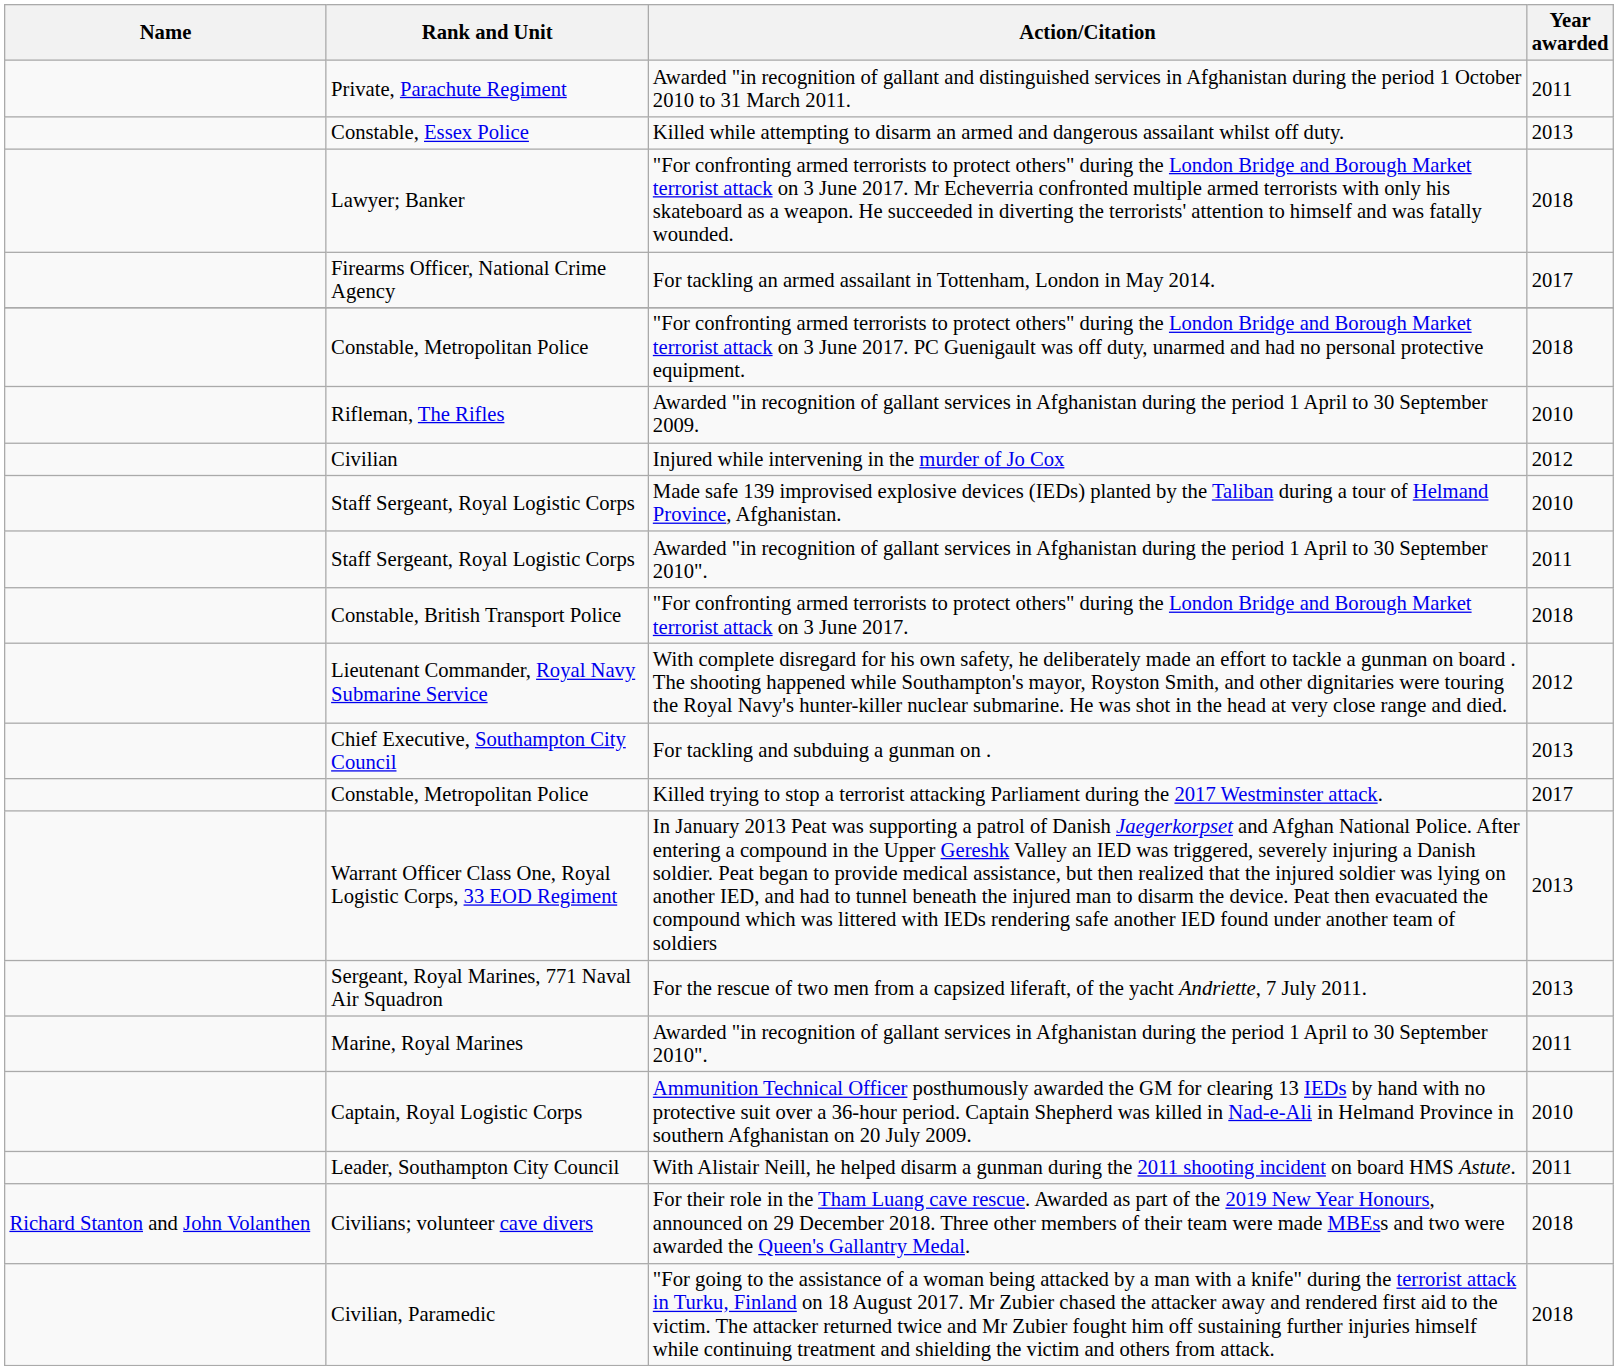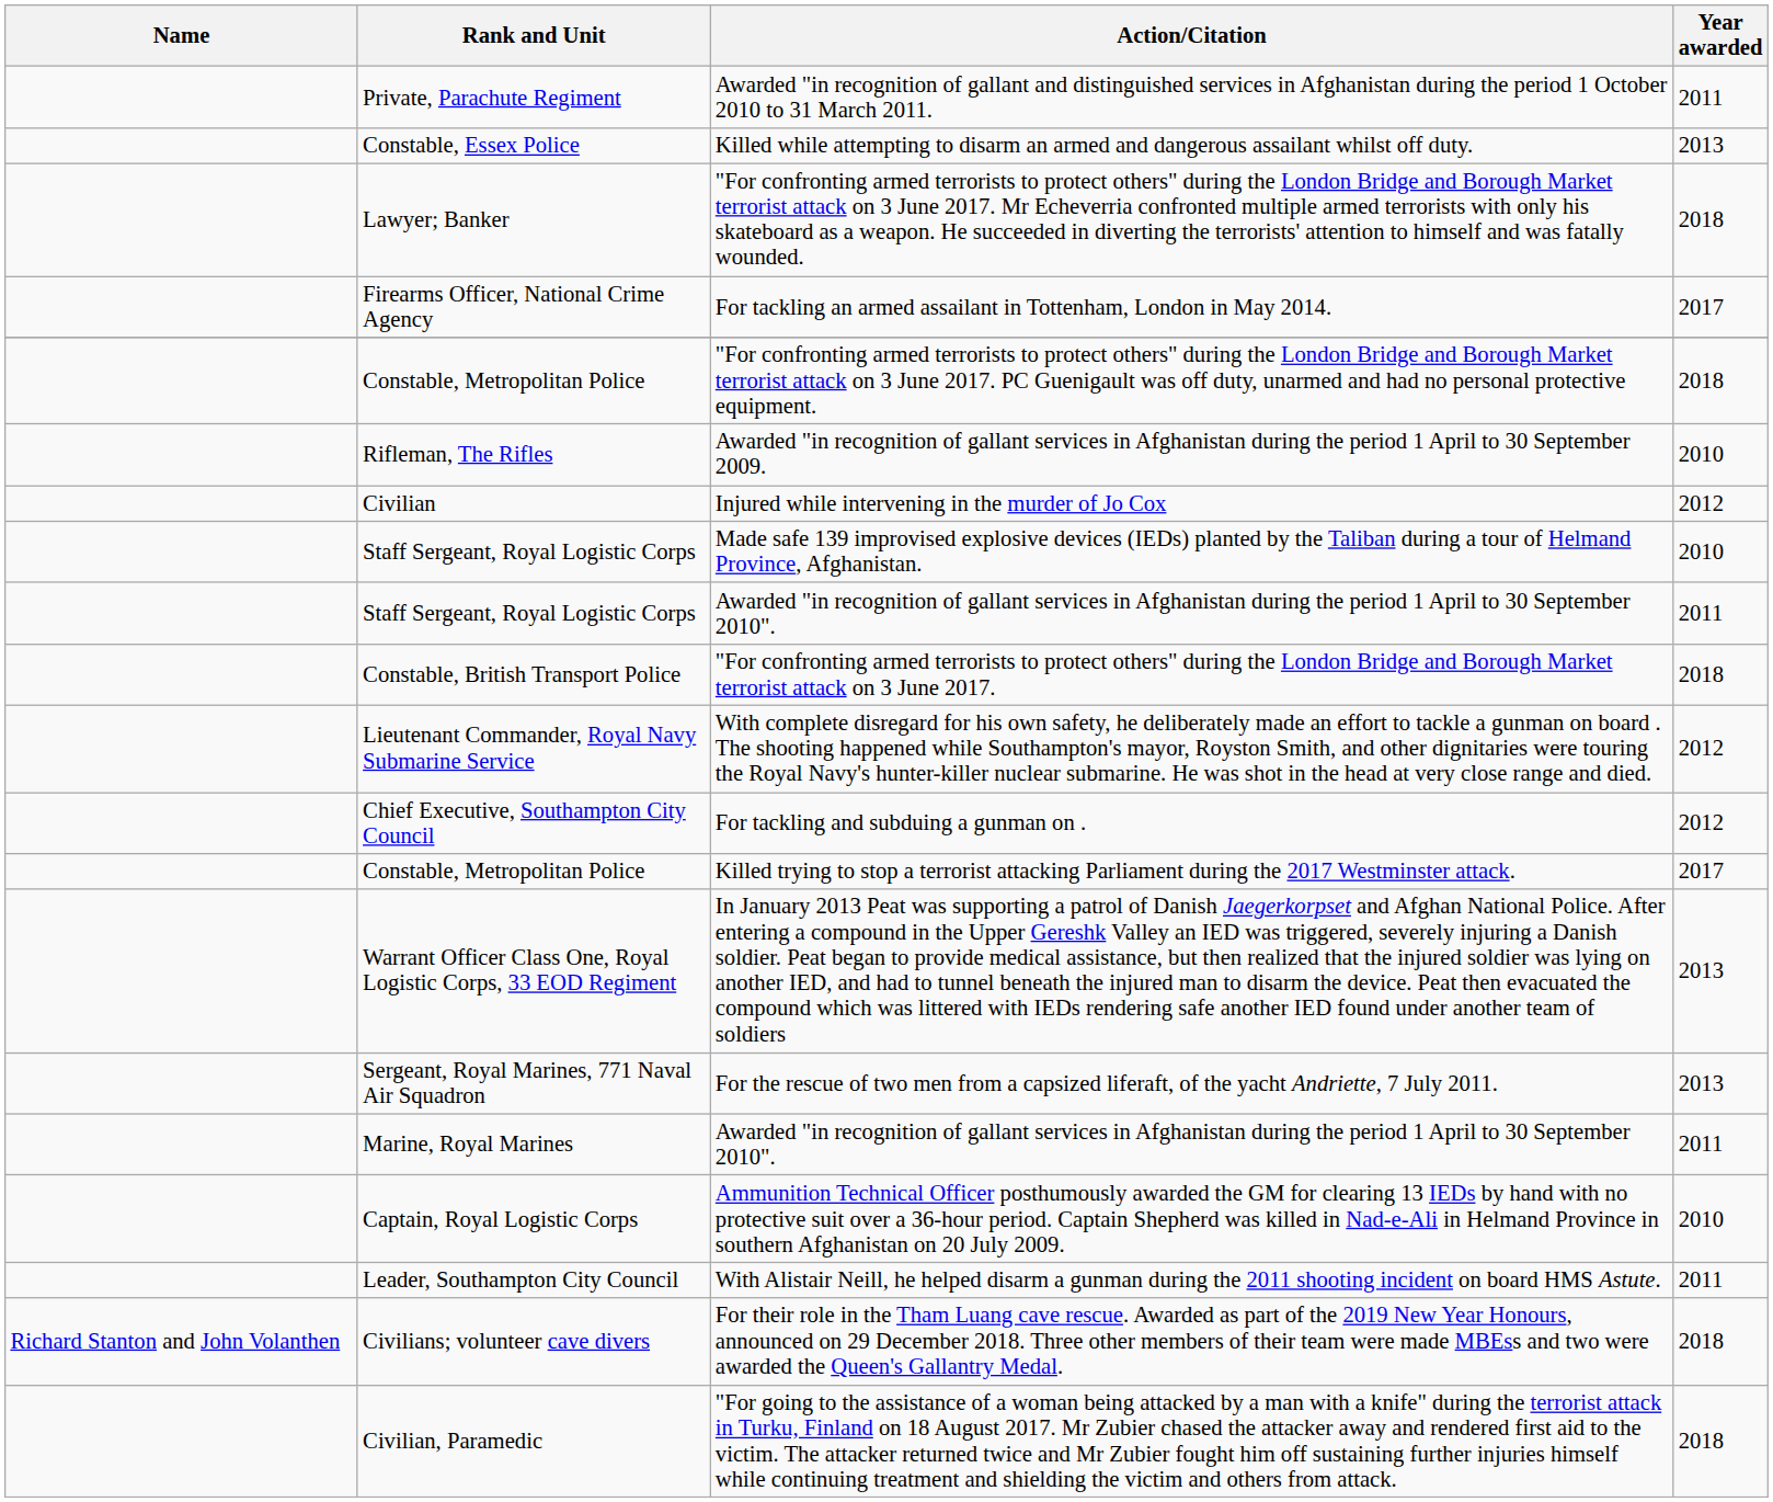For tackling and subduing a gunman on . | Year awarded: 2013 -> 2012
